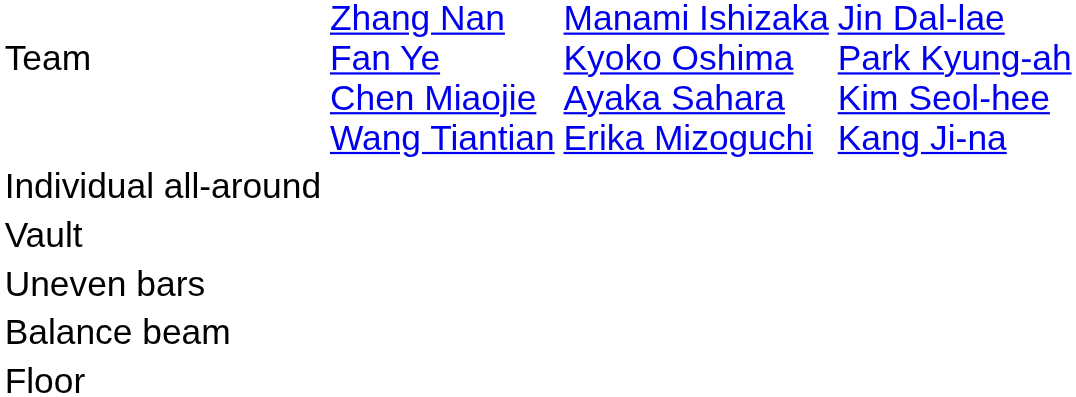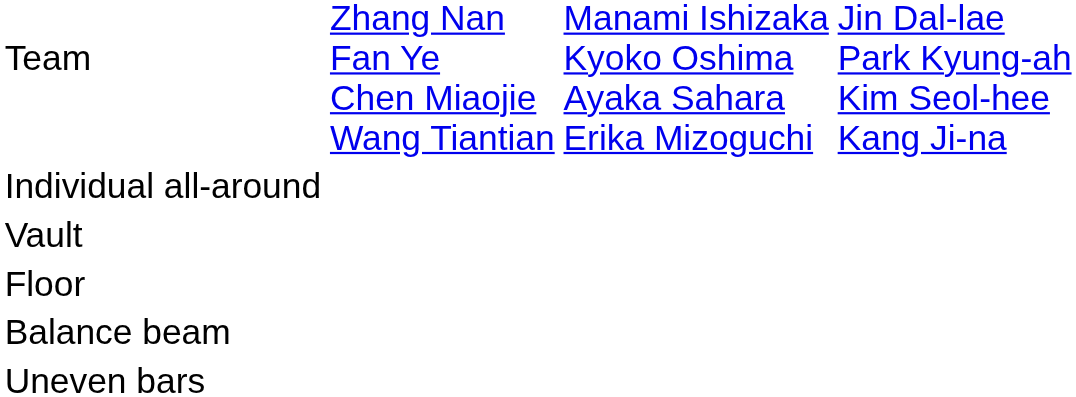rows swapped: Uneven bars <-> Floor
